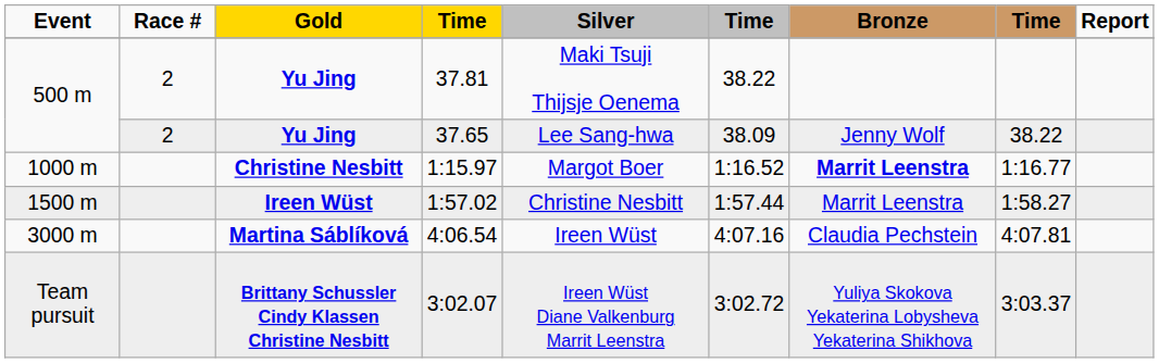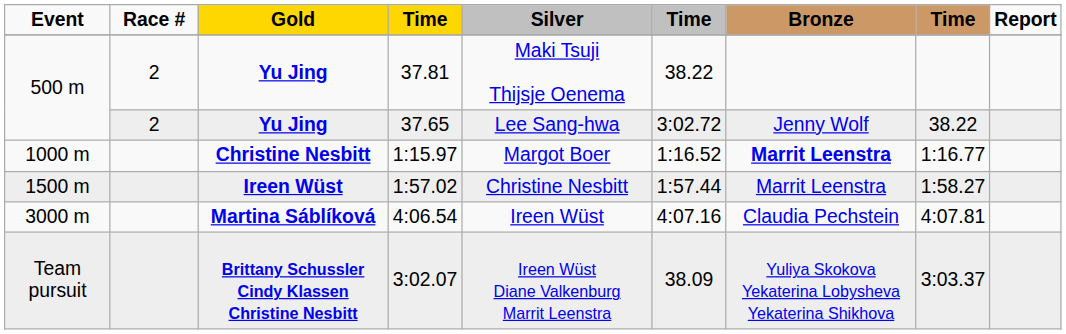37.65 | column 6: 38.09 -> 3:02.72
3:02.07 | column 6: 3:02.72 -> 38.09
